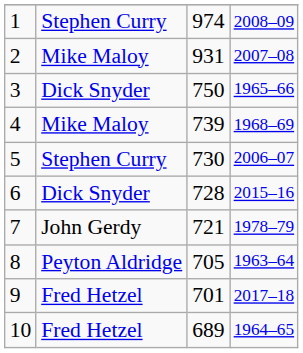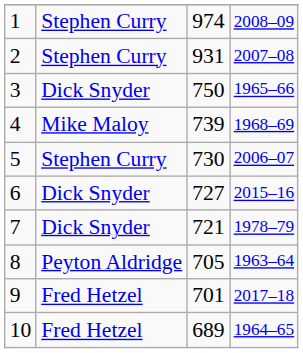2 | column 2: Mike Maloy -> Stephen Curry
6 | column 3: 728 -> 727
7 | column 2: John Gerdy -> Dick Snyder
